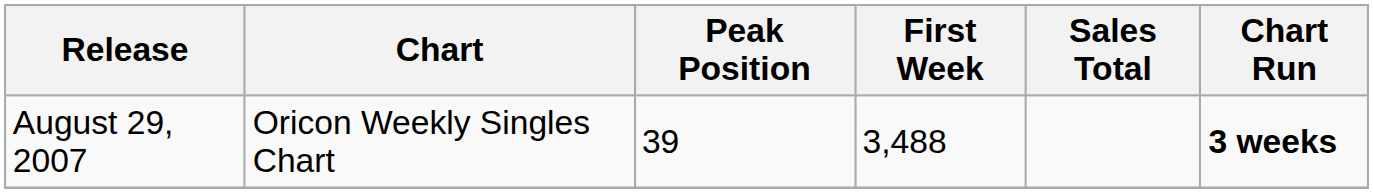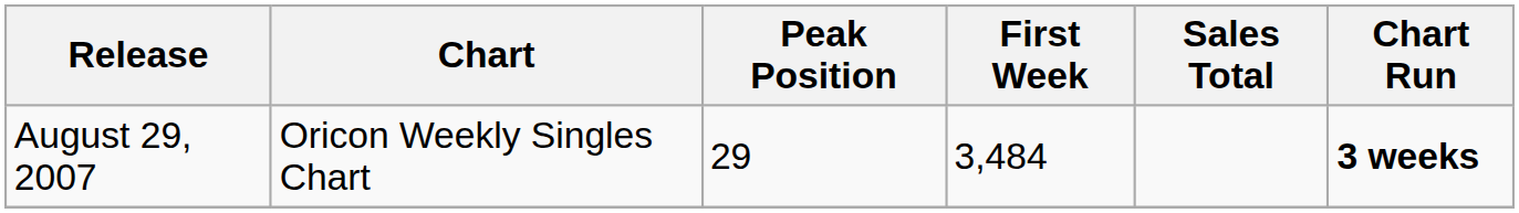August 29, 2007 | Peak Position: 39 -> 29
August 29, 2007 | First Week: 3,488 -> 3,484
